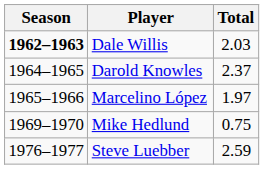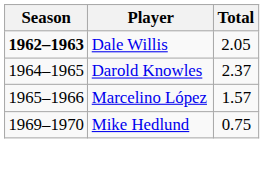Dale Willis | Total: 2.03 -> 2.05
Marcelino López | Total: 1.97 -> 1.57
- row: 1976–1977 | Steve Luebber | 2.59
